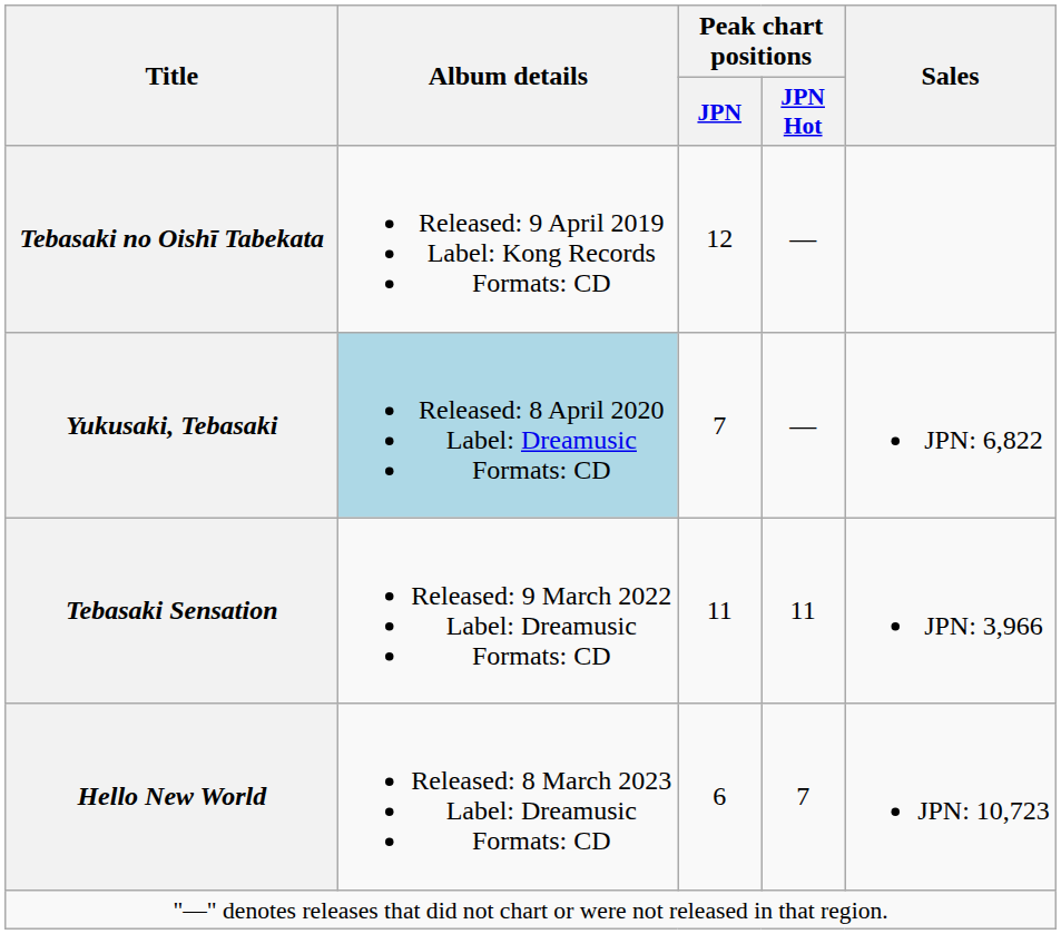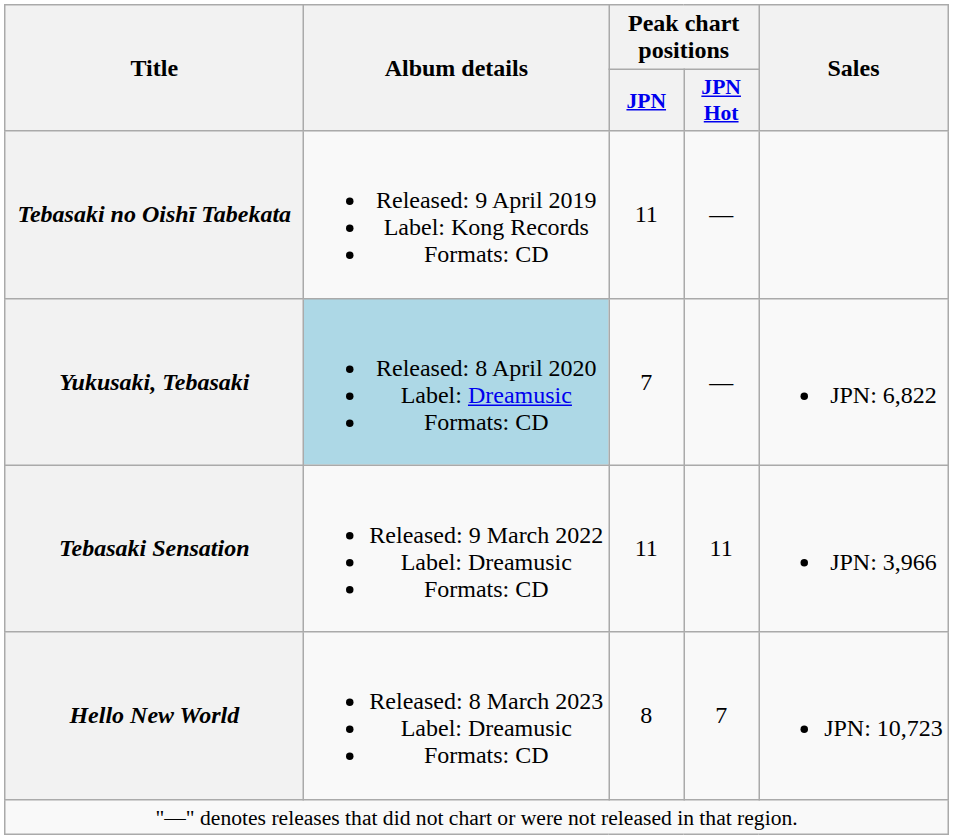Tebasaki no Oishī Tabekata | Peak chart positions / JPN: 12 -> 11
Hello New World | Peak chart positions / JPN: 6 -> 8
